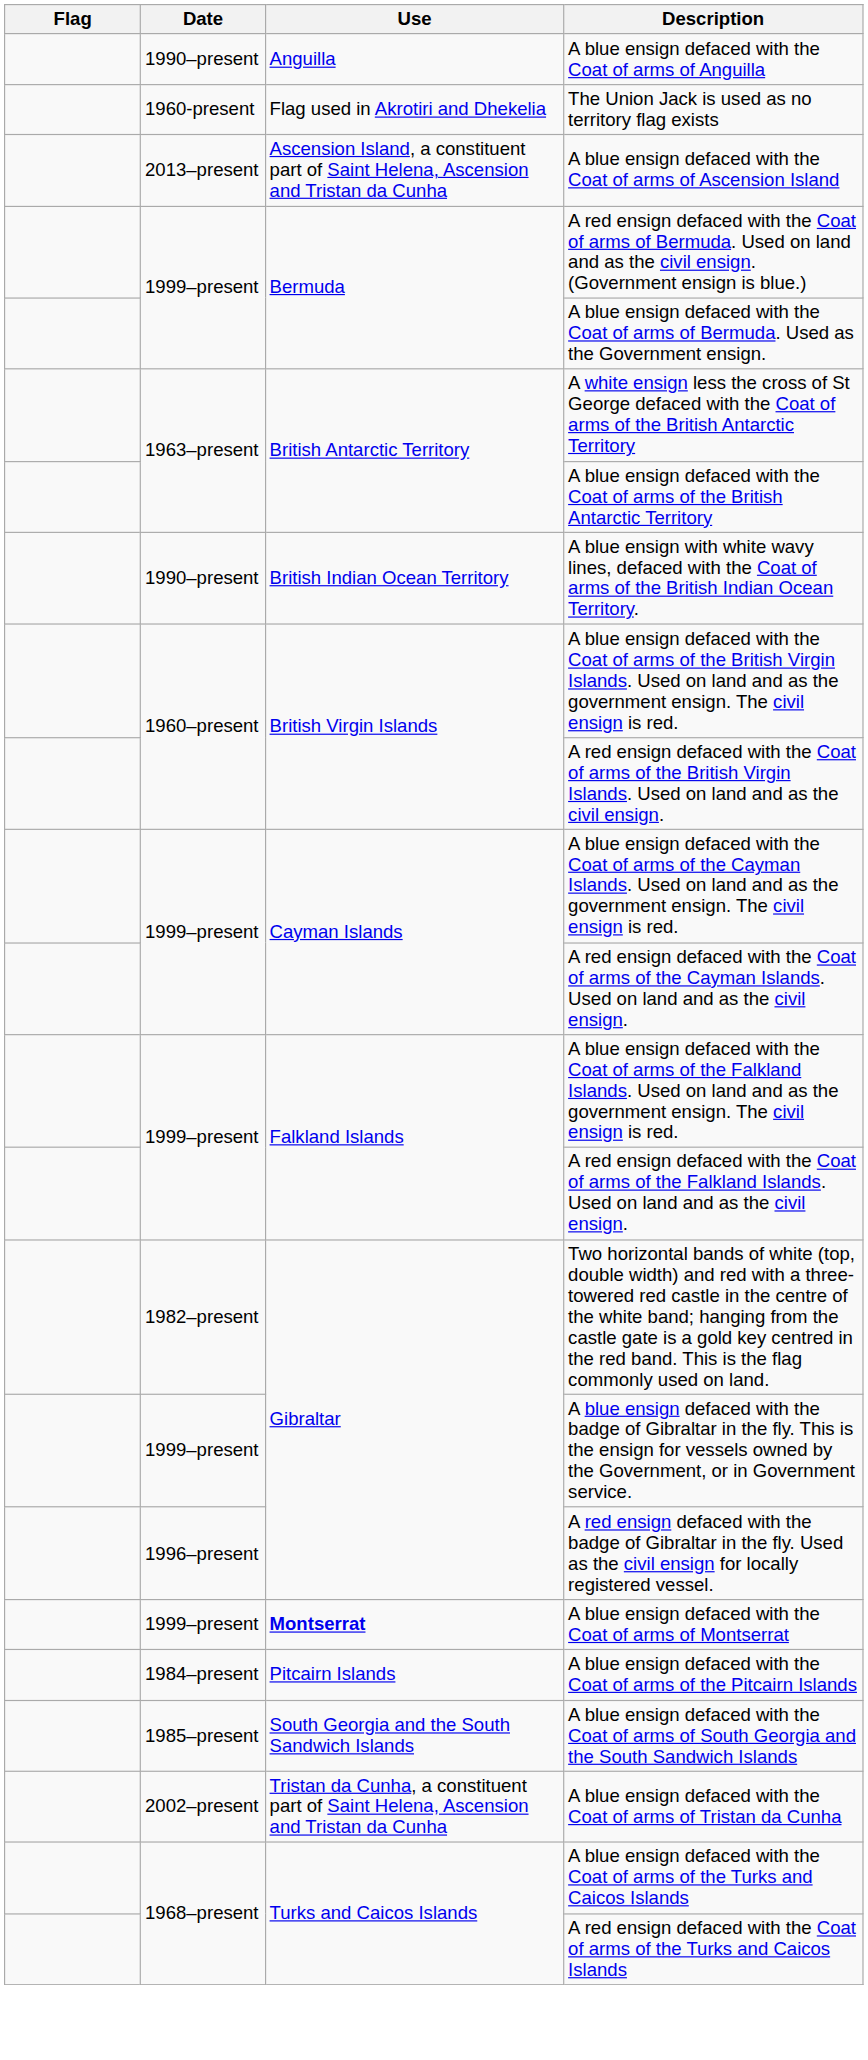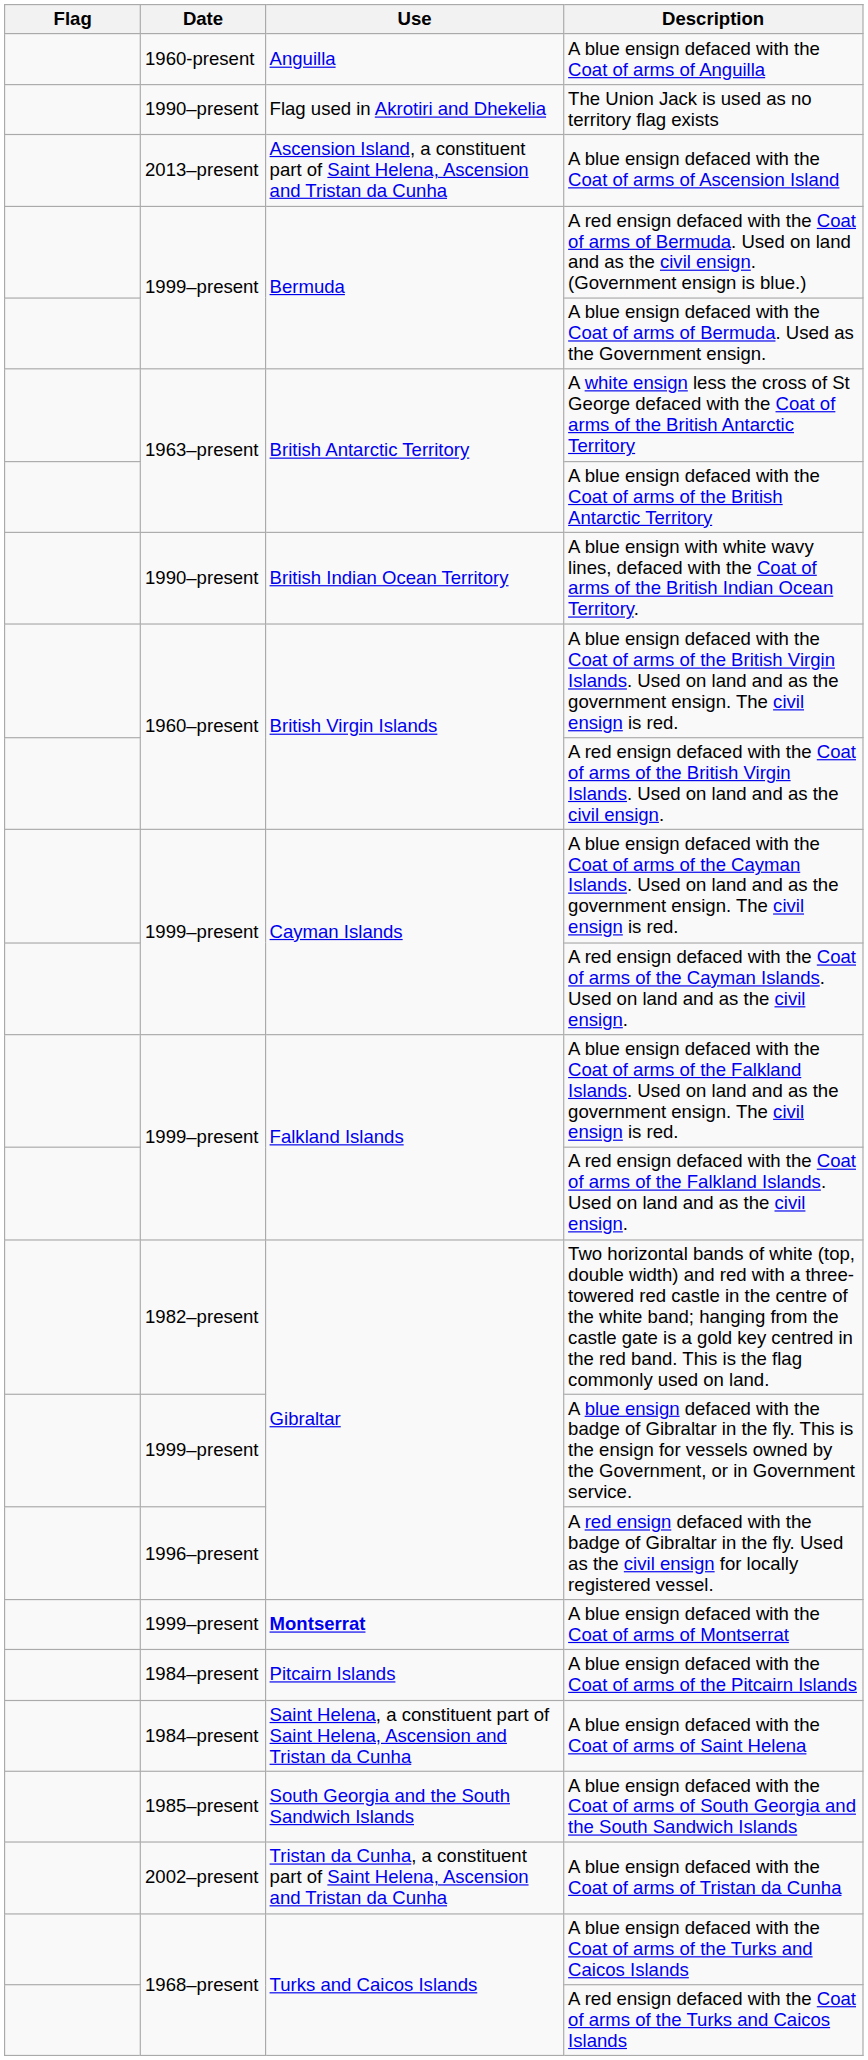A blue ensign defaced with the Coat of arms of Anguilla | Date: 1990–present -> 1960-present
The Union Jack is used as no territory flag exists | Date: 1960-present -> 1990–present
+ row: 1984–present | Saint Helena, a constituent part of Saint Helena, Ascension and Tristan da Cunha | A blue ensign defaced with the Coat of arms of Saint Helena
